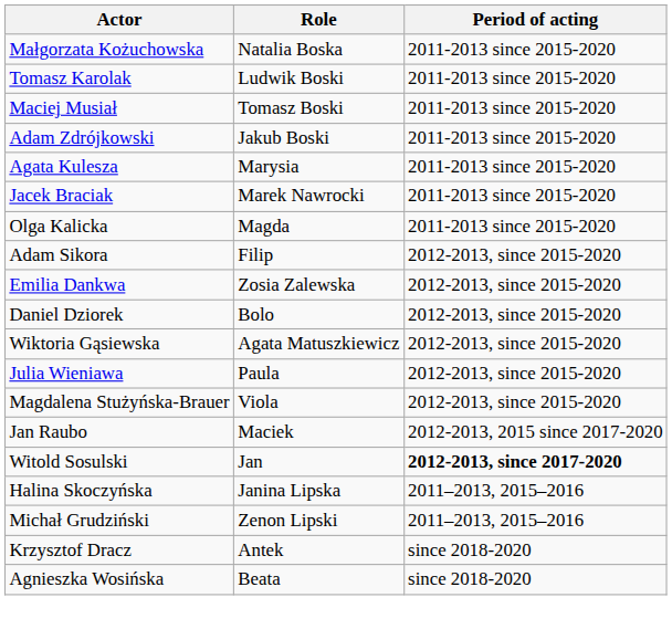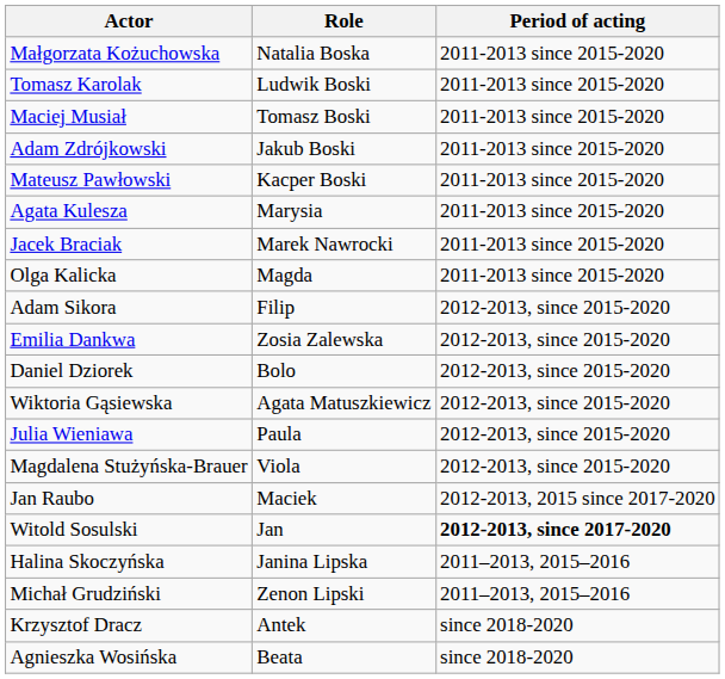+ row: Mateusz Pawłowski | Kacper Boski | 2011-2013 since 2015-2020
